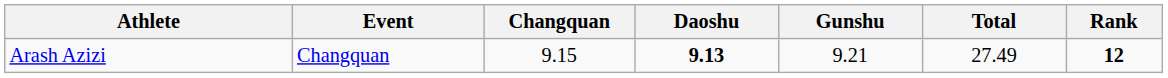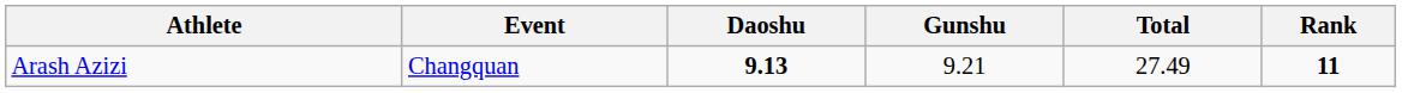- column: Changquan | 9.15
Arash Azizi | Rank: 12 -> 11
